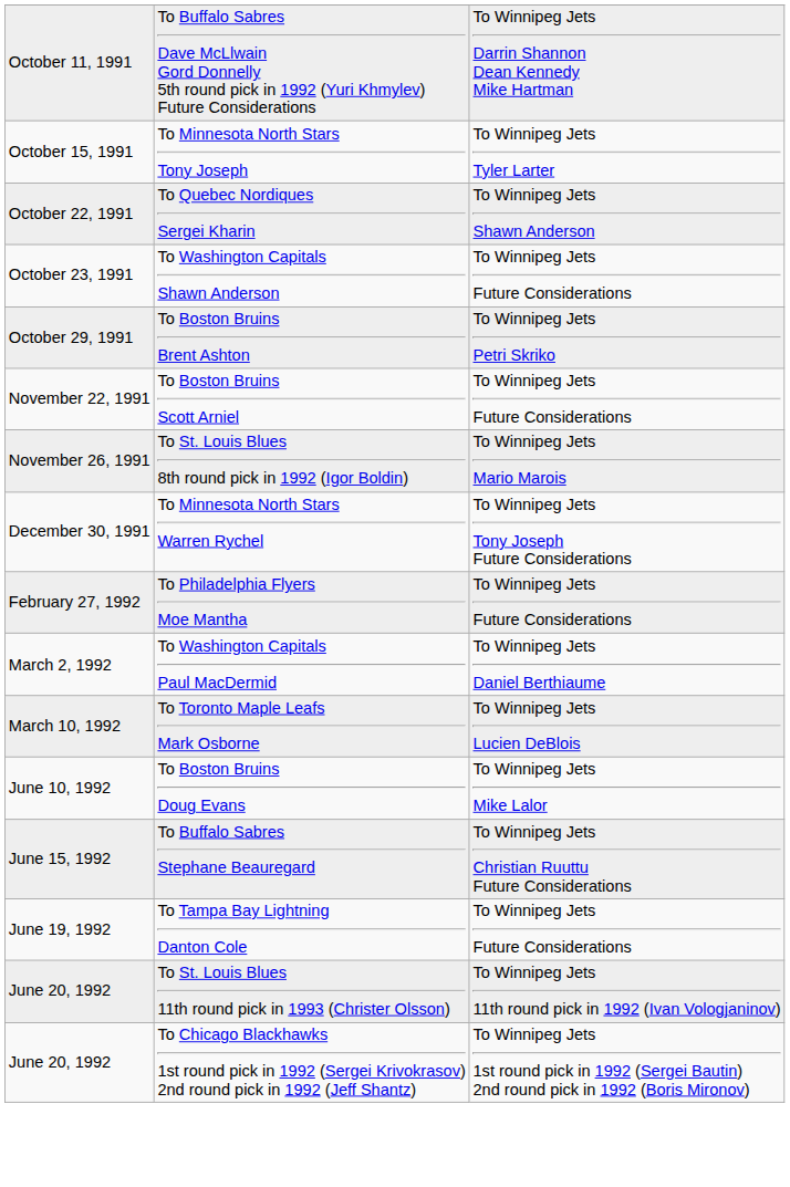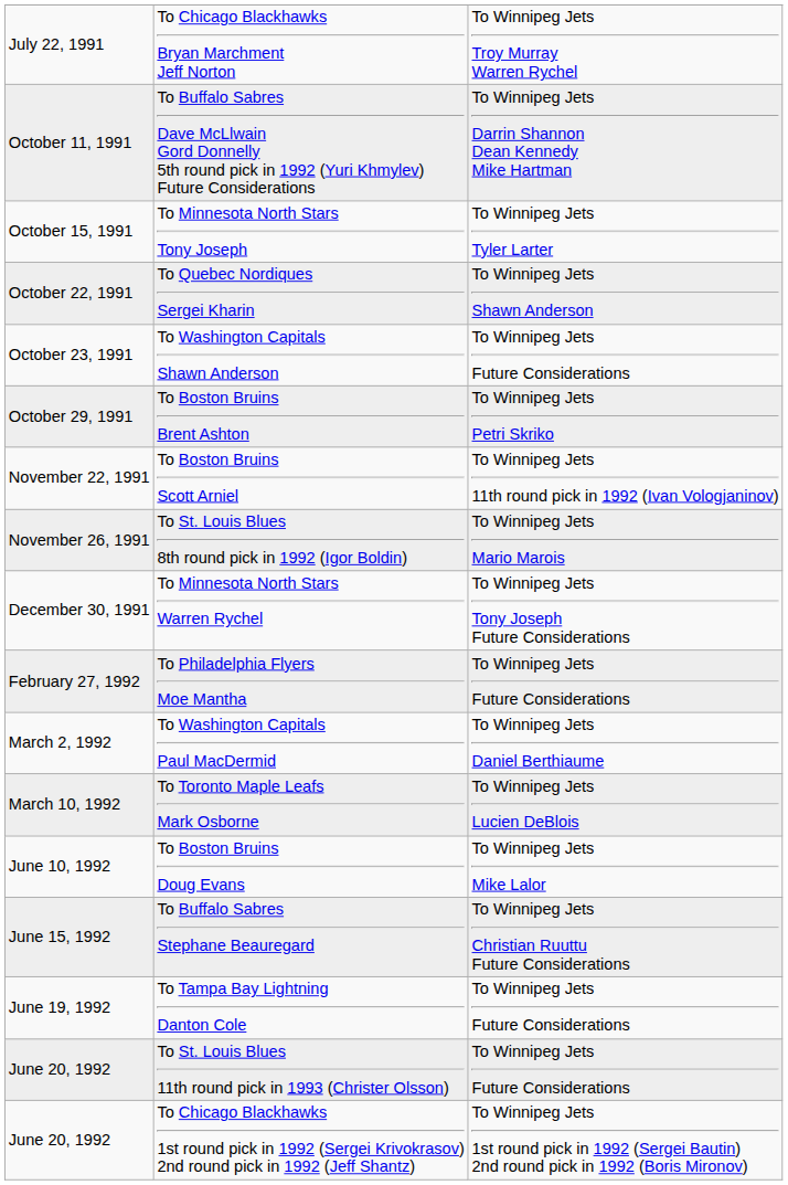+ row: July 22, 1991 | To Chicago Blackhawks Bryan Marchment Jeff Norton | To Winnipeg Jets Troy Murray Warren Rychel
To Boston Bruins Scott Arniel | column 3: To Winnipeg Jets Future Considerations -> To Winnipeg Jets 11th round pick in 1992 (Ivan Vologjaninov)
To St. Louis Blues 11th round pick in 1993 (Christer Olsson) | column 3: To Winnipeg Jets 11th round pick in 1992 (Ivan Vologjaninov) -> To Winnipeg Jets Future Considerations
